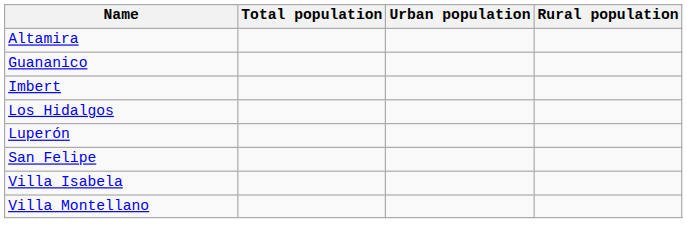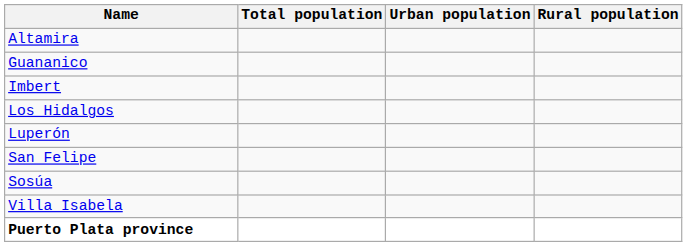+ row: Sosúa
- row: Villa Montellano
+ row: Puerto Plata province
